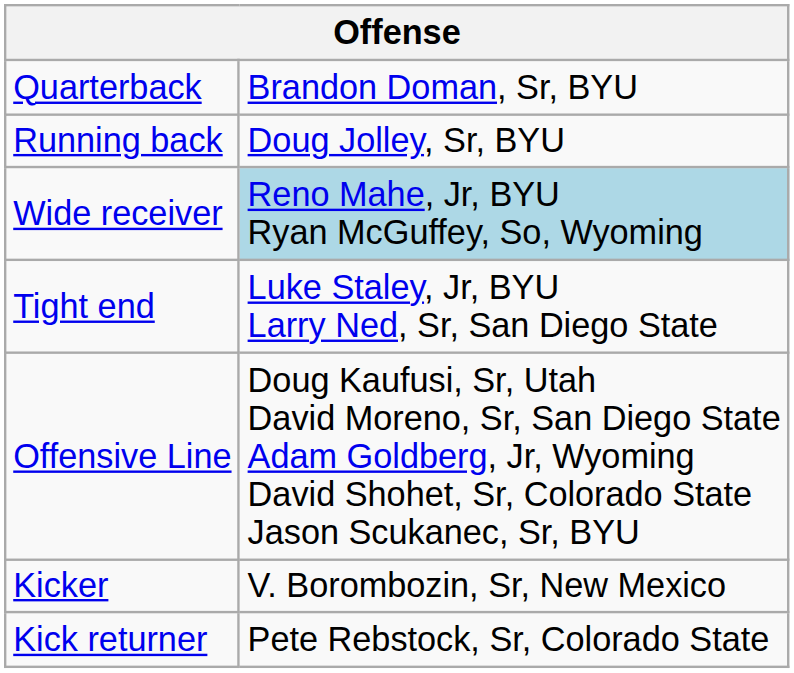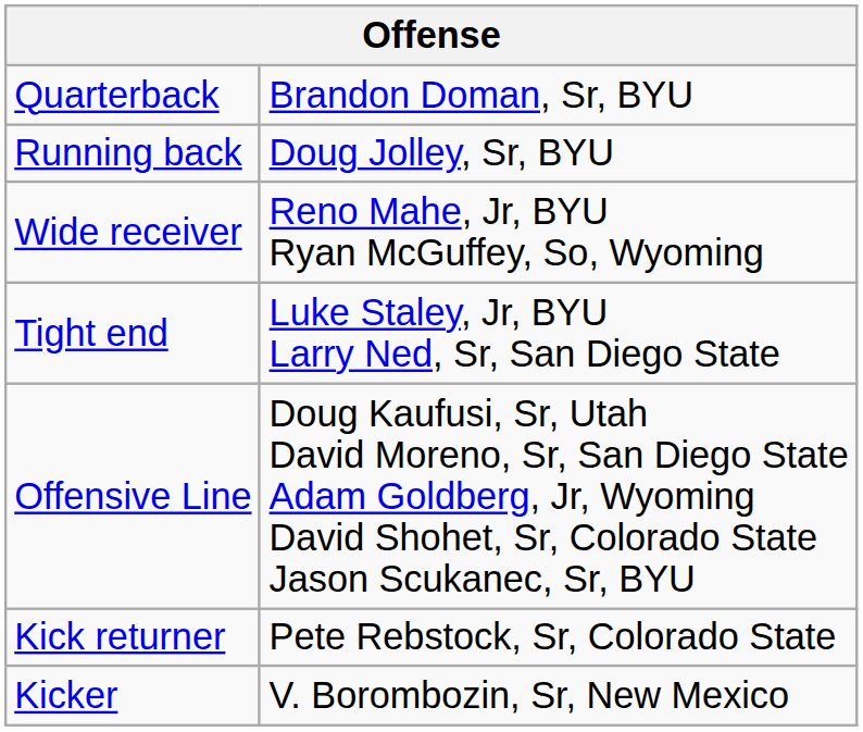Wide receiver | column 2: lightblue background -> no background
rows swapped: Kicker <-> Kick returner
